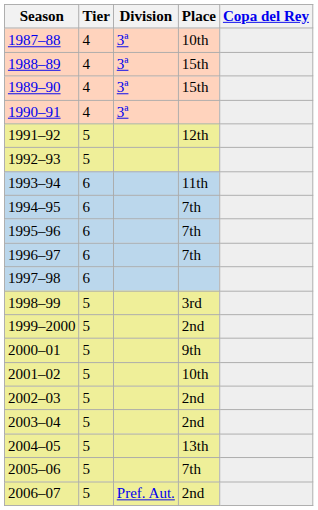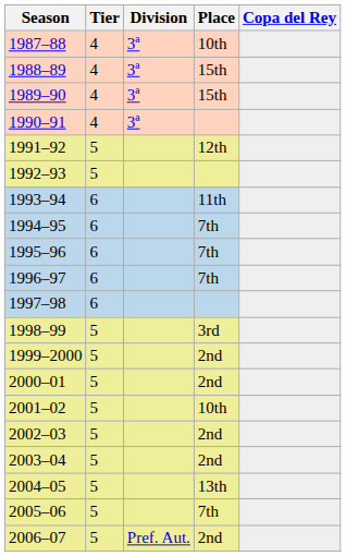2000–01 | Place: 9th -> 2nd
